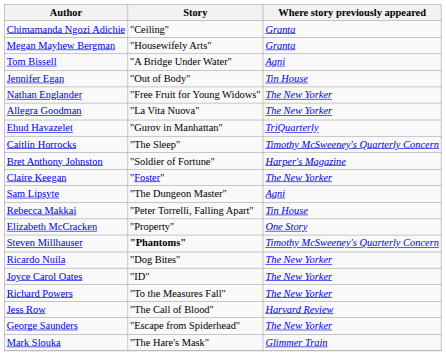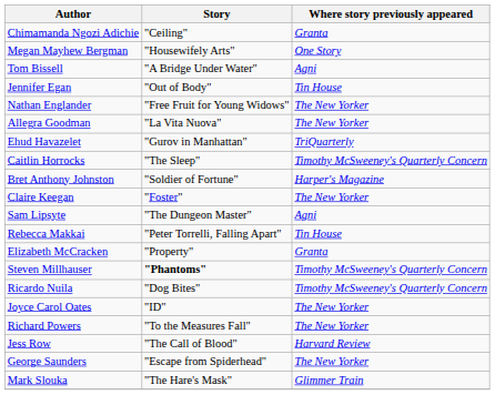Megan Mayhew Bergman | Where story previously appeared: Granta -> One Story
Elizabeth McCracken | Where story previously appeared: One Story -> Granta
Ricardo Nuila | Where story previously appeared: The New Yorker -> Timothy McSweeney's Quarterly Concern
